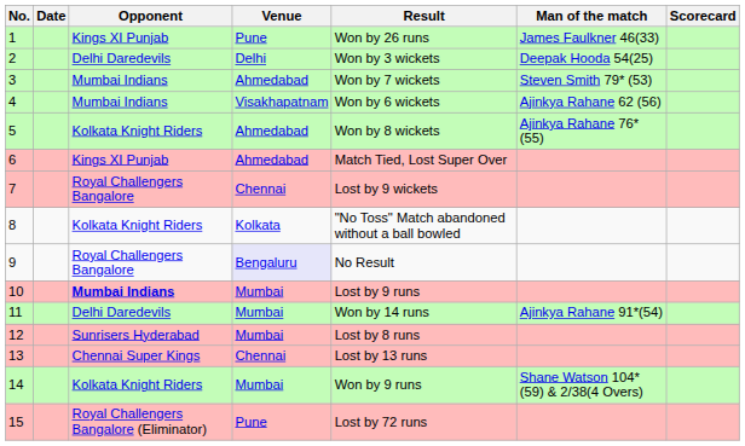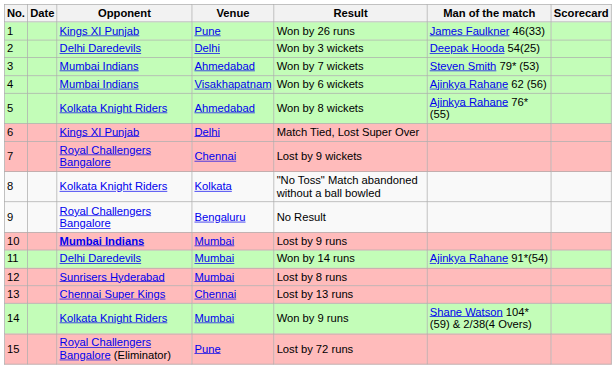6 | Venue: Ahmedabad -> Delhi
9 | Venue: lavender background -> no background
